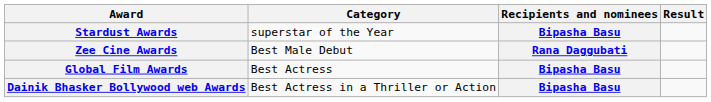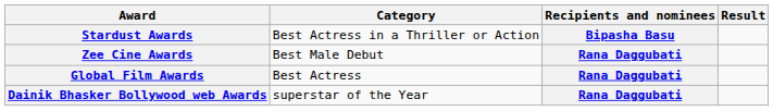Stardust Awards | Category: superstar of the Year -> Best Actress in a Thriller or Action
Global Film Awards | Recipients and nominees: Bipasha Basu -> Rana Daggubati
Dainik Bhasker Bollywood web Awards | Category: Best Actress in a Thriller or Action -> superstar of the Year
Dainik Bhasker Bollywood web Awards | Recipients and nominees: Bipasha Basu -> Rana Daggubati
